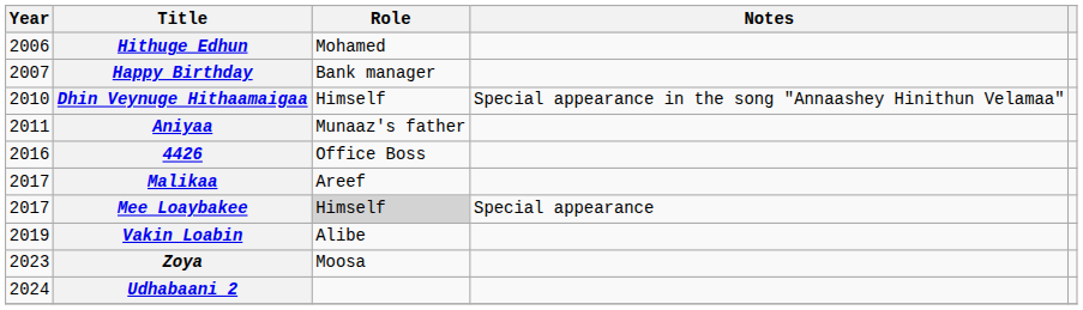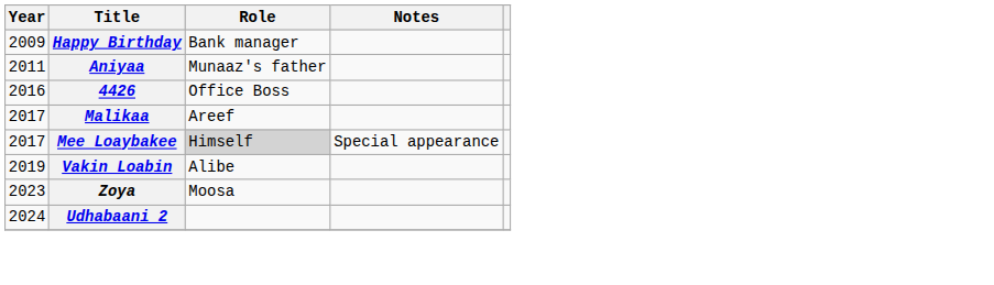- row: 2006 | Hithuge Edhun | Mohamed
Happy Birthday | Year: 2007 -> 2009
- row: 2010 | Dhin Veynuge Hithaamaigaa | Himself | Special appearance in the song "Annaashey Hinithun Velamaa"
